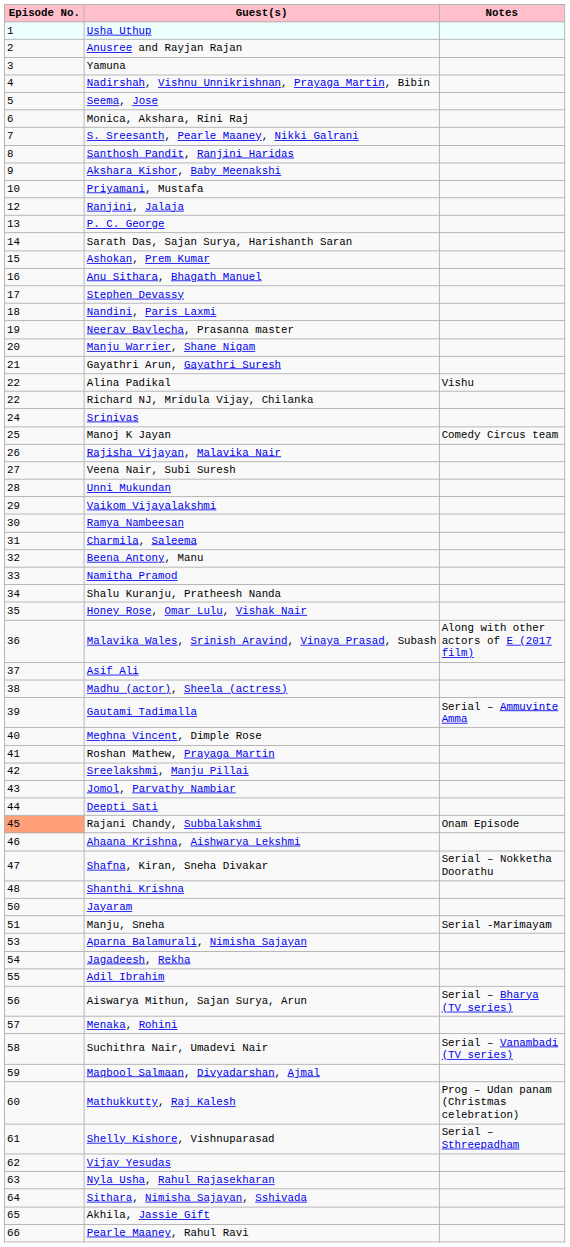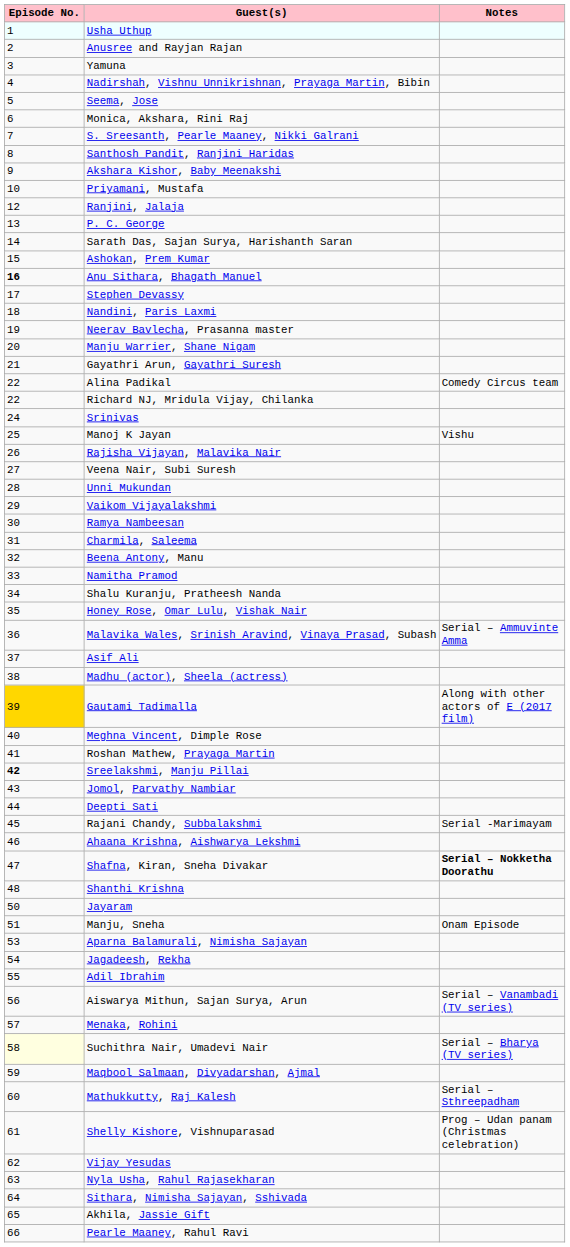Anu Sithara, Bhagath Manuel | Episode No.: normal -> bold
Alina Padikal | Notes: Vishu -> Comedy Circus team
Manoj K Jayan | Notes: Comedy Circus team -> Vishu
Malavika Wales, Srinish Aravind, Vinaya Prasad, Subash | Notes: Along with other actors of E (2017 film) -> Serial – Ammuvinte Amma
Gautami Tadimalla | Episode No.: no background -> gold background
Gautami Tadimalla | Notes: Serial – Ammuvinte Amma -> Along with other actors of E (2017 film)
Sreelakshmi, Manju Pillai | Episode No.: normal -> bold
Rajani Chandy, Subbalakshmi | Episode No.: lightsalmon background -> no background
Rajani Chandy, Subbalakshmi | Notes: Onam Episode -> Serial -Marimayam
Shafna, Kiran, Sneha Divakar | Notes: normal -> bold
Manju, Sneha | Notes: Serial -Marimayam -> Onam Episode
Aiswarya Mithun, Sajan Surya, Arun | Notes: Serial – Bharya (TV series) -> Serial – Vanambadi (TV series)
Suchithra Nair, Umadevi Nair | Episode No.: no background -> lightyellow background
Suchithra Nair, Umadevi Nair | Notes: Serial – Vanambadi (TV series) -> Serial – Bharya (TV series)
Mathukkutty, Raj Kalesh | Notes: Prog – Udan panam (Christmas celebration) -> Serial – Sthreepadham
Shelly Kishore, Vishnuparasad | Notes: Serial – Sthreepadham -> Prog – Udan panam (Christmas celebration)
